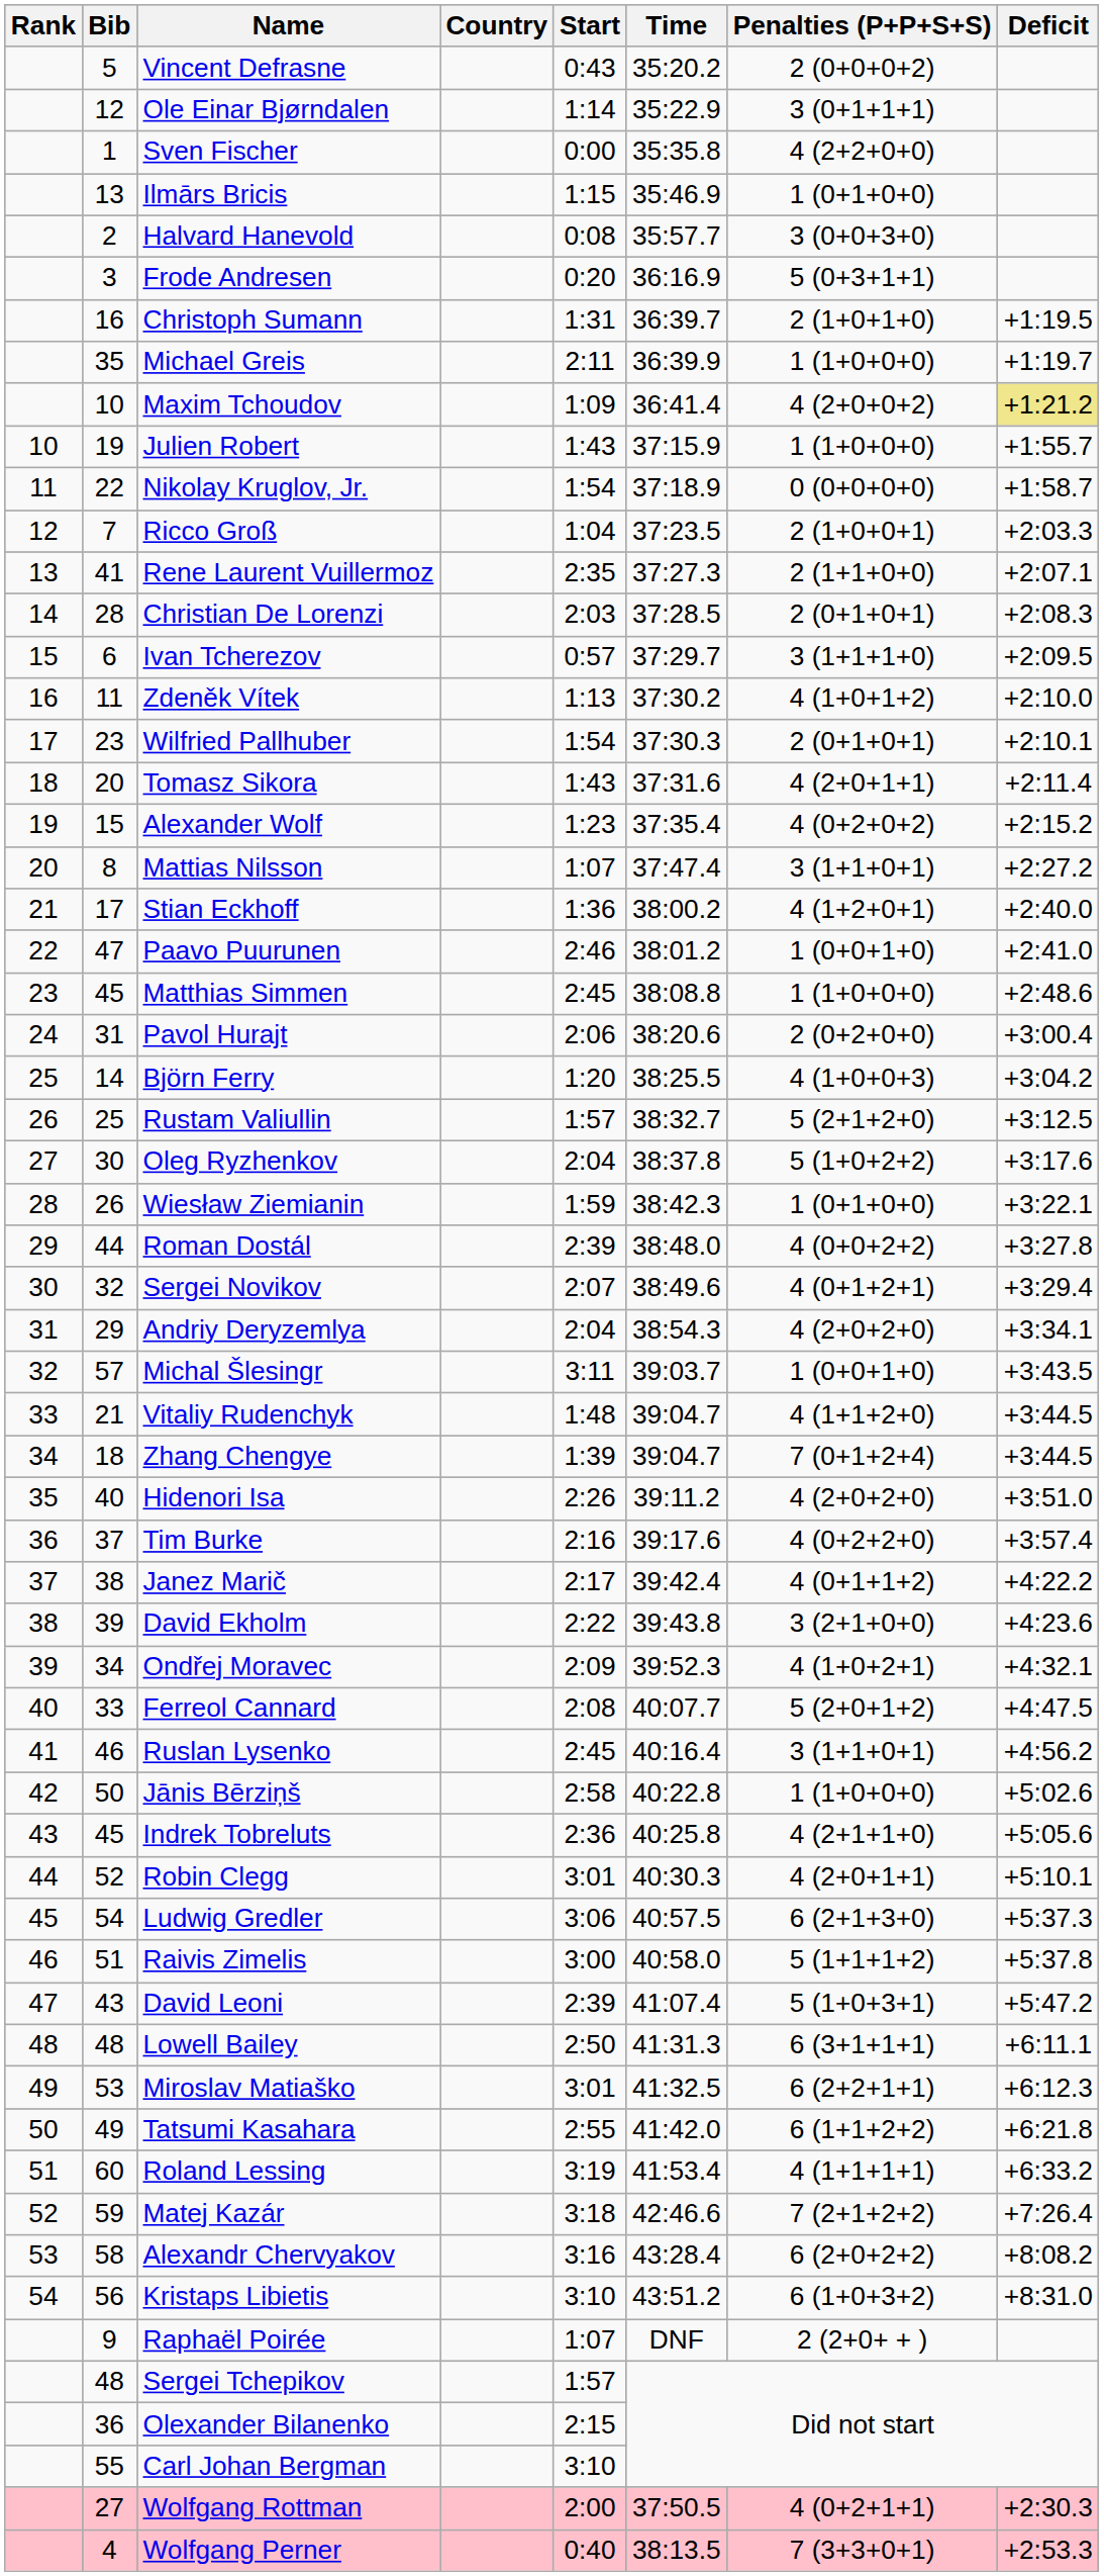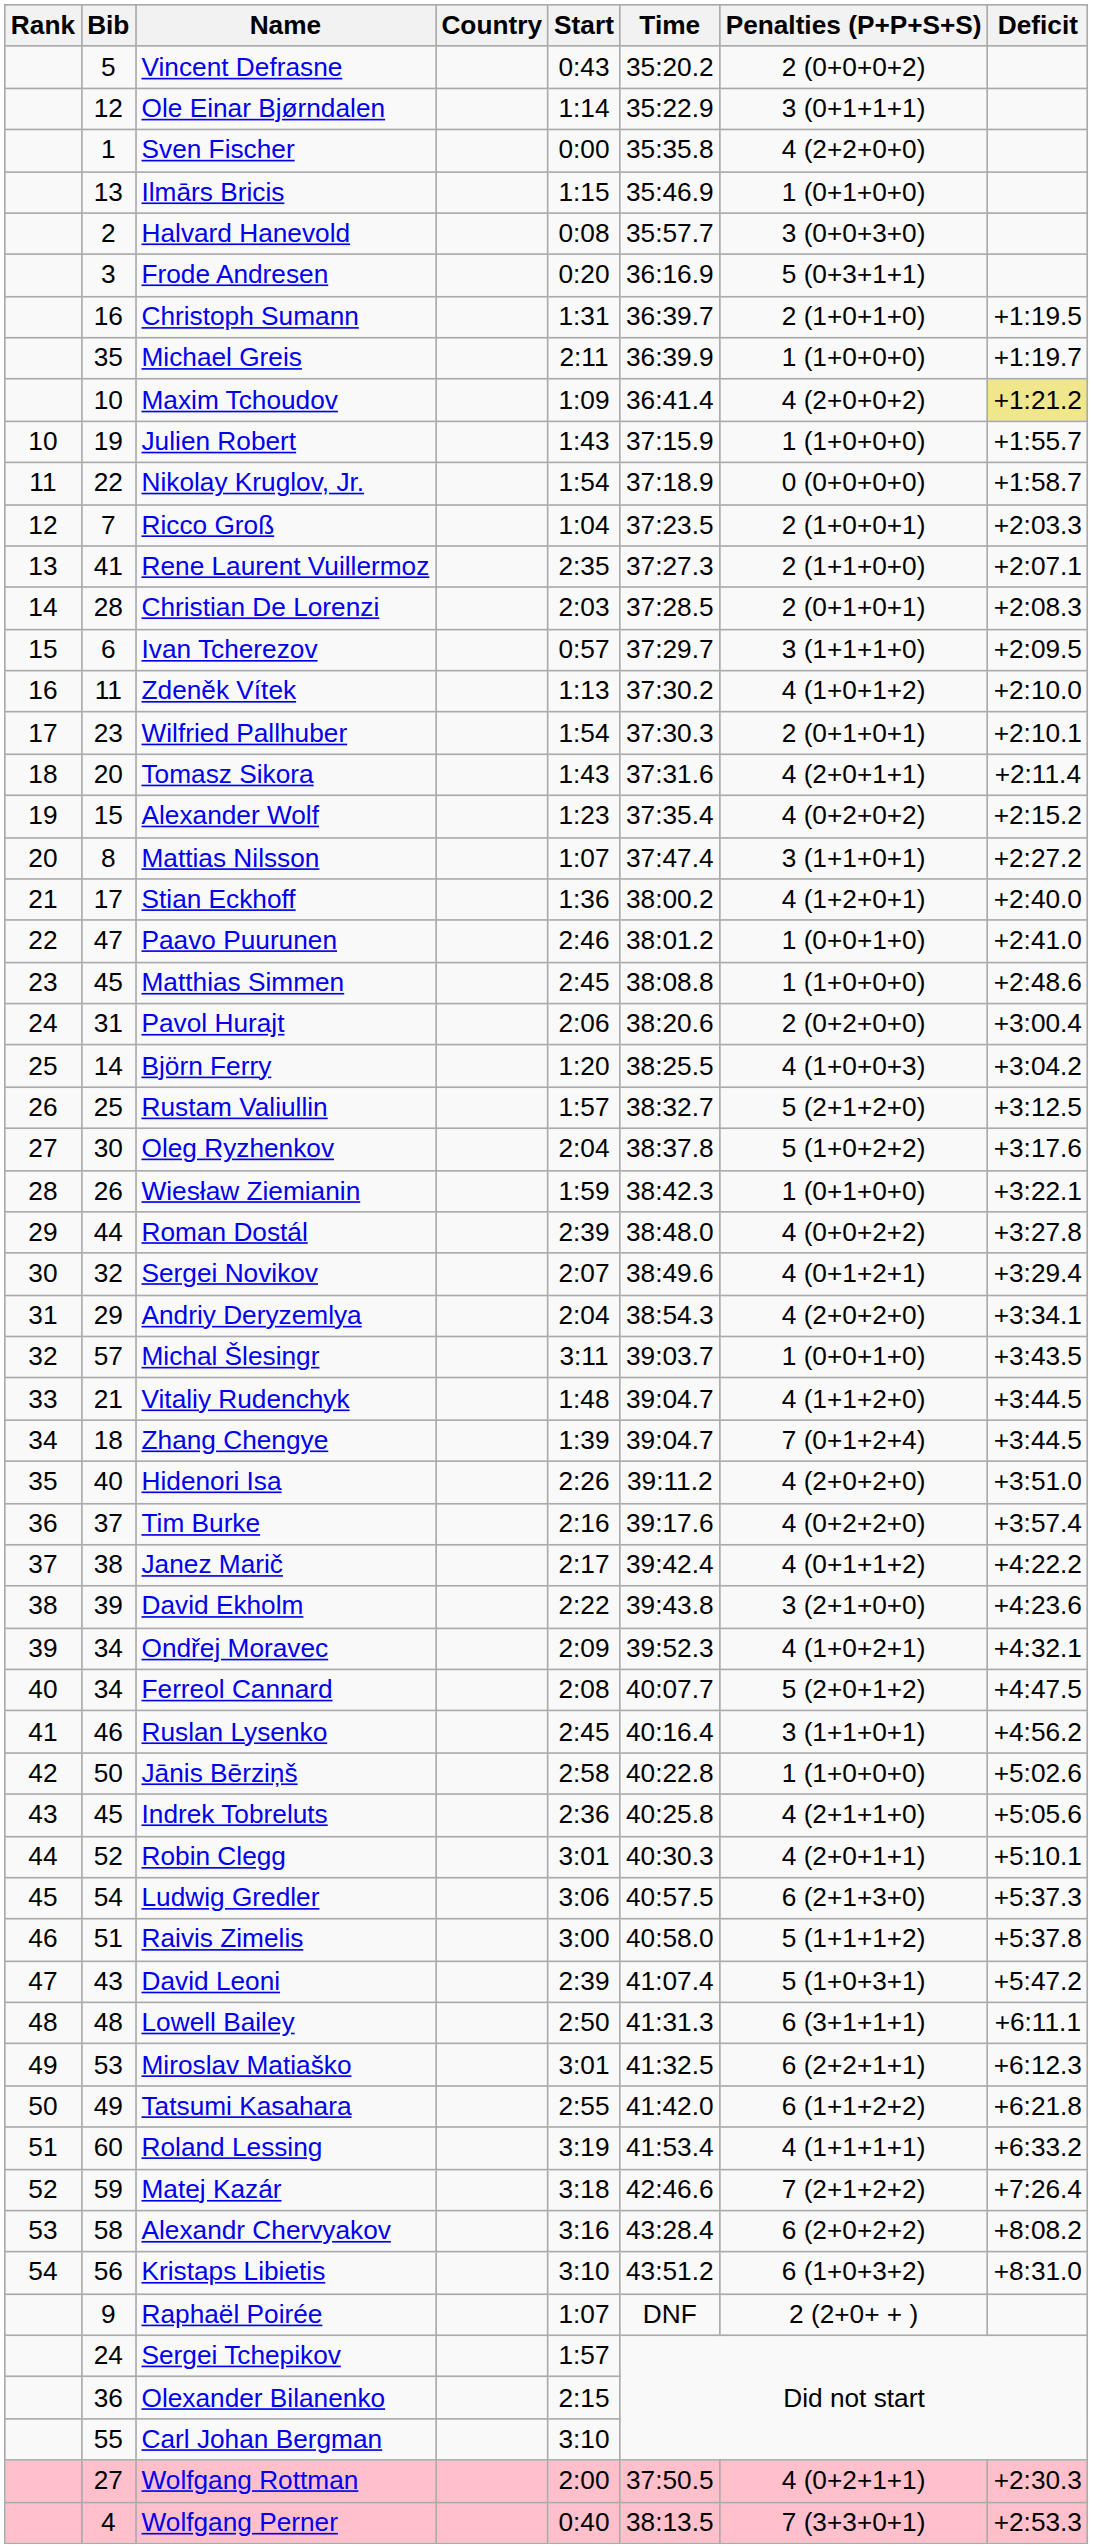Ferreol Cannard | Bib: 33 -> 34
Sergei Tchepikov | Bib: 48 -> 24
